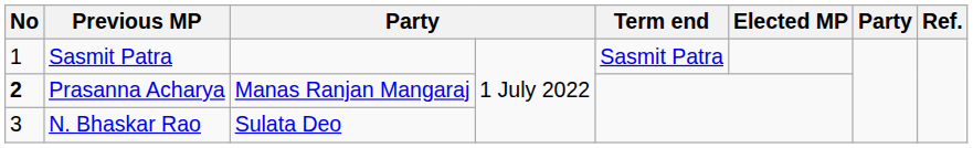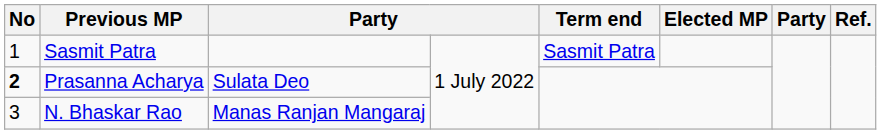Prasanna Acharya | column 3: Manas Ranjan Mangaraj -> Sulata Deo
N. Bhaskar Rao | column 3: Sulata Deo -> Manas Ranjan Mangaraj
